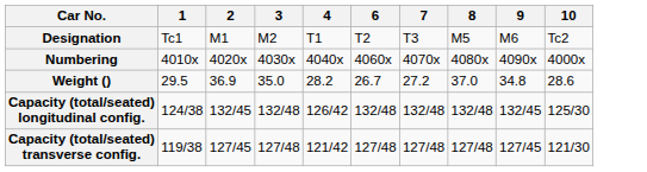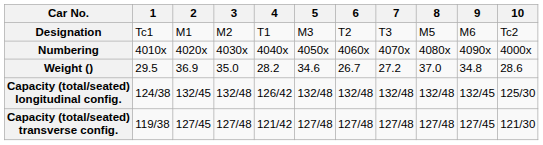+ column: 5 | M3 | 4050x | 34.6 | 132/48 | 127/48
